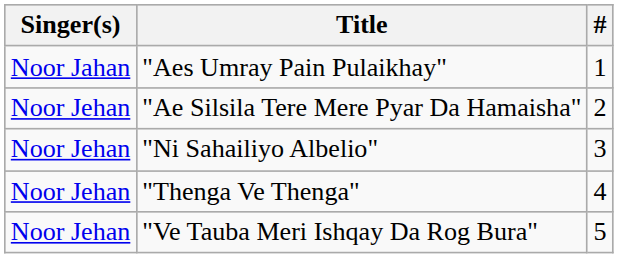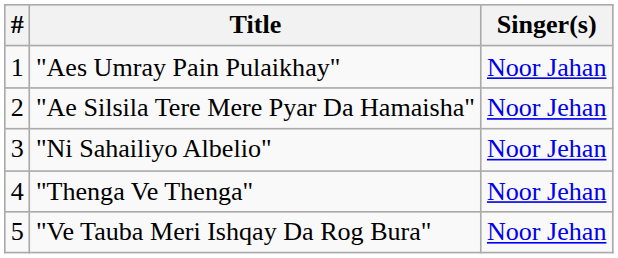columns swapped: # <-> Singer(s)
